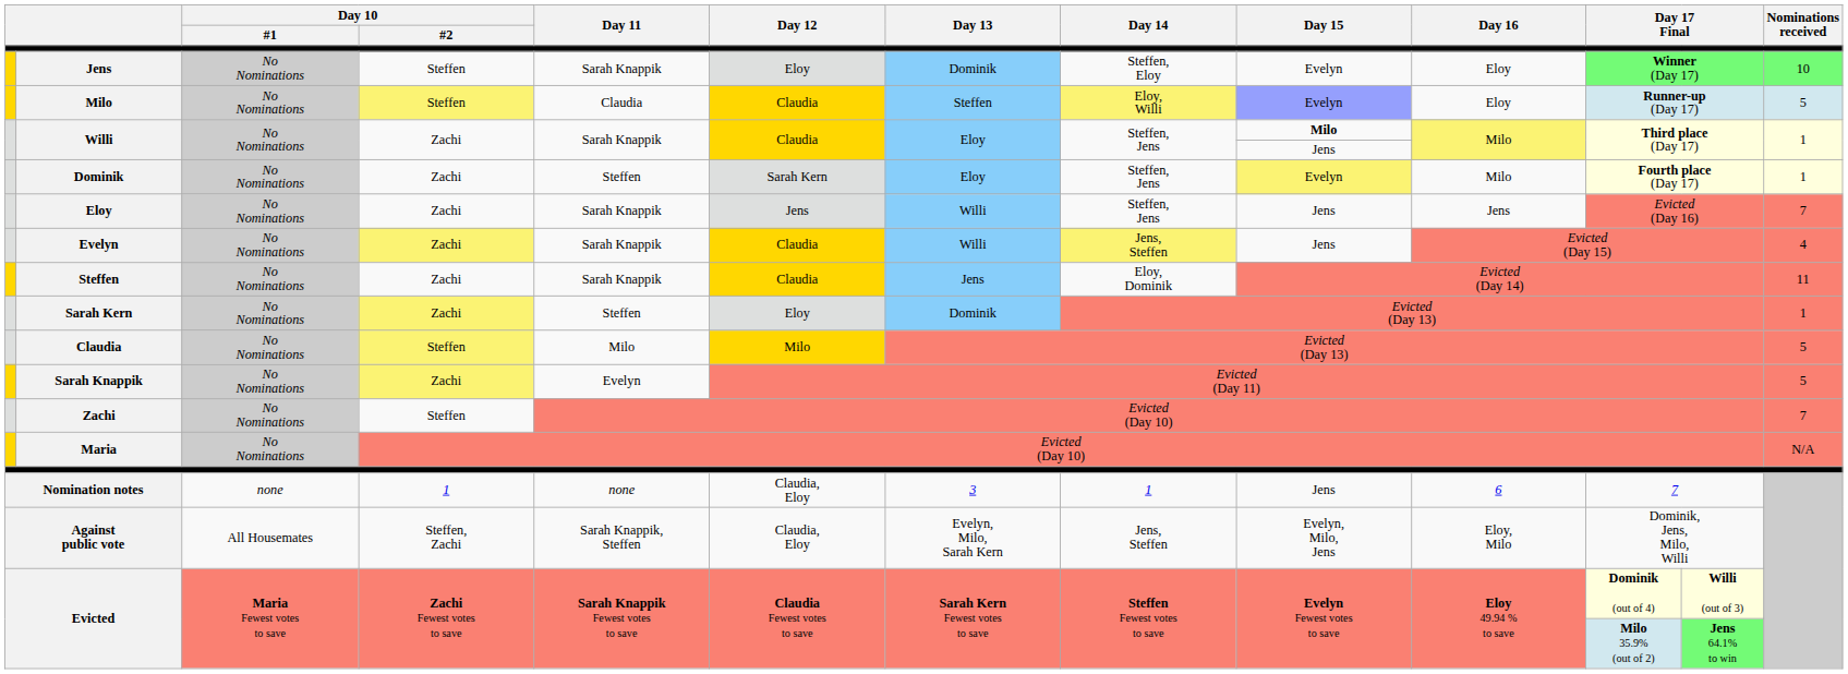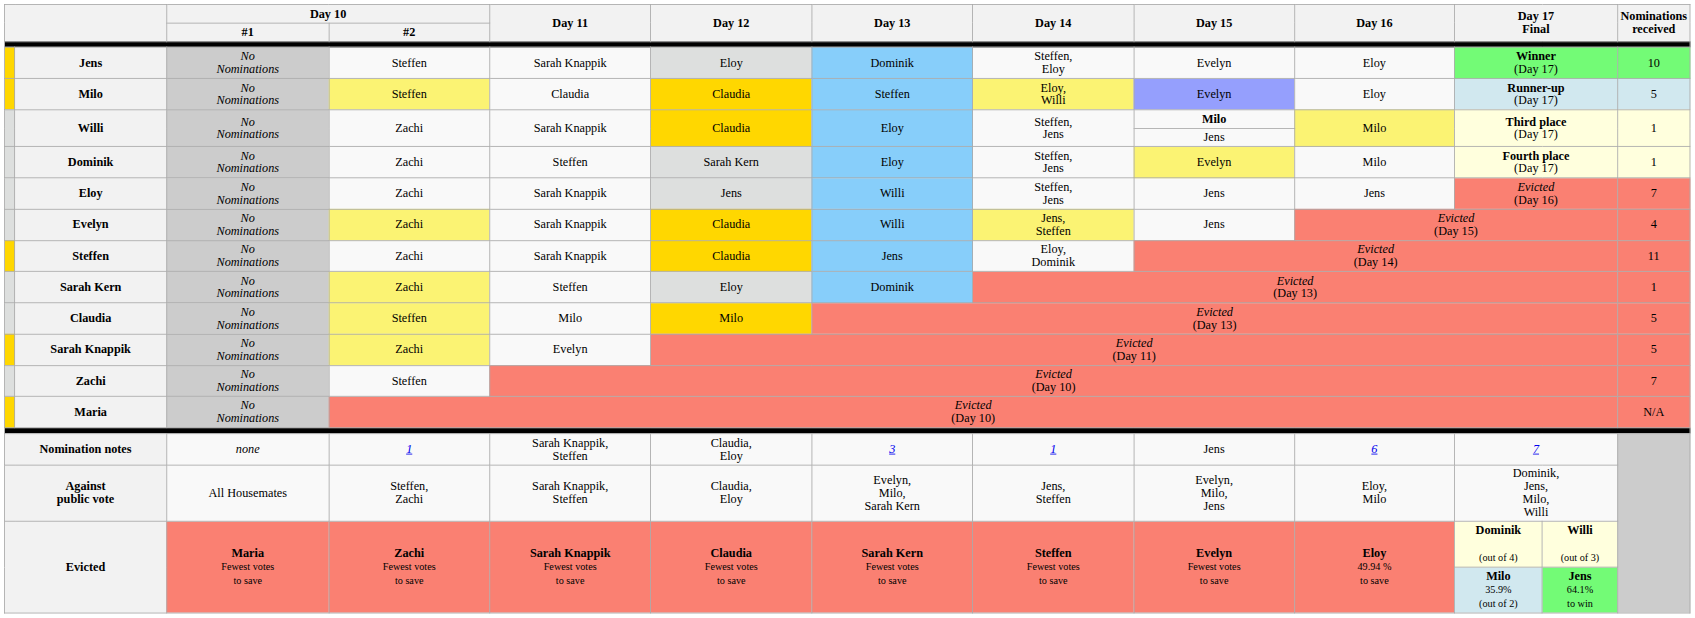Nomination notes | Day 11: none -> Sarah Knappik, Steffen
